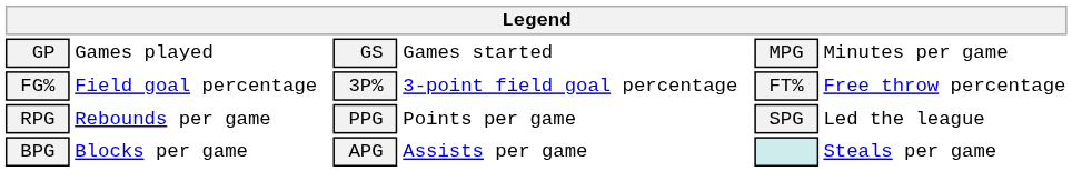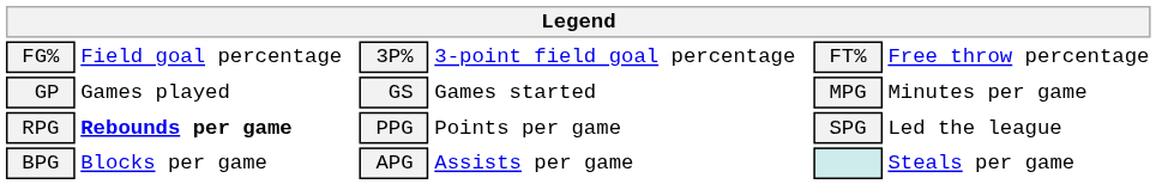rows swapped: GP <-> FG%
RPG | column 2: normal -> bold
